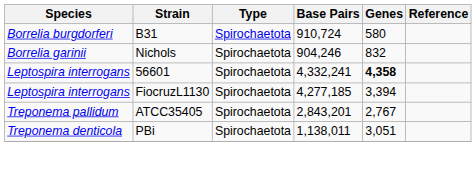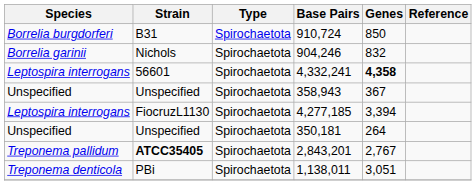910,724 | Genes: 580 -> 850
+ row: Unspecified | Unspecified | Spirochaetota | 358,943 | 367
+ row: Unspecified | Unspecified | Spirochaetota | 350,181 | 264
2,843,201 | Strain: normal -> bold
